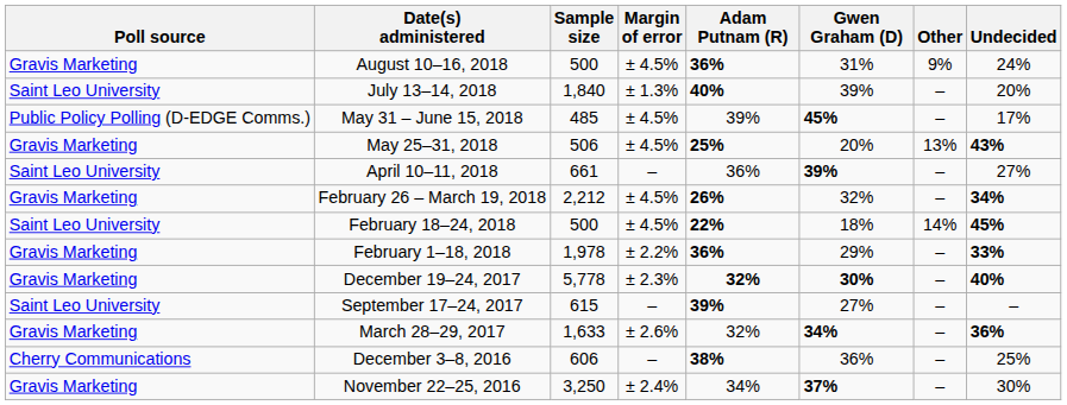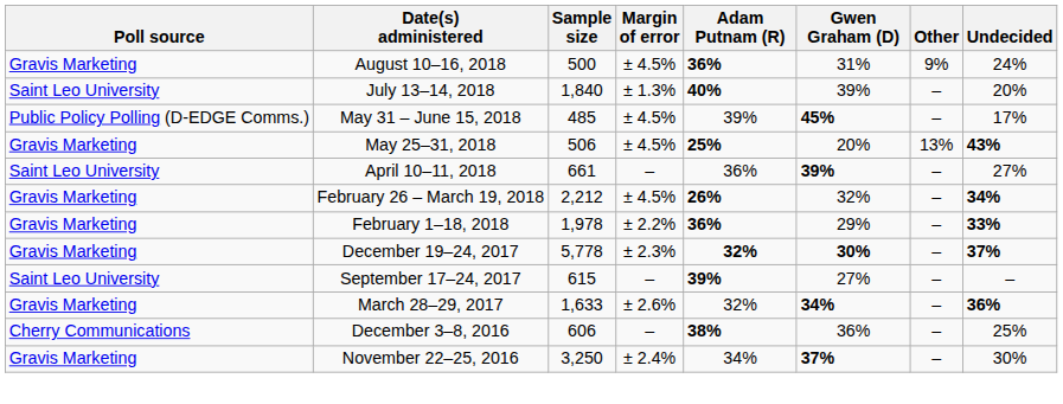- row: Saint Leo University | February 18–24, 2018 | 500 | ± 4.5% | 22% | 18% | 14% | 45%
December 19–24, 2017 | Undecided: 40% -> 37%
